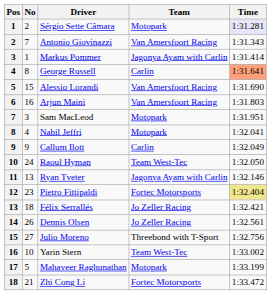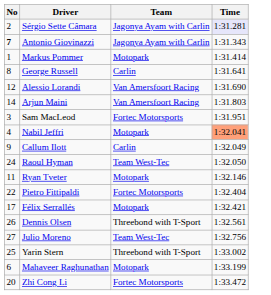- column: Pos | 1 | 2 | 3 | 4 | 5 | 6 | 7 | 8 | 9 | 10 | 11 | 12 | 13 | 14 | 15 | 16 | 17 | 18
Sérgio Sette Câmara | Team: Motopark -> Jagonya Ayam with Carlin
Antonio Giovinazzi | No: normal -> bold
Antonio Giovinazzi | Team: Van Amersfoort Racing -> Jagonya Ayam with Carlin
Markus Pommer | Team: Jagonya Ayam with Carlin -> Motopark
George Russell | Time: lightsalmon background -> no background
Alessio Lorandi | No: 15 -> 12
Arjun Maini | No: 16 -> 14
Sam MacLeod | Team: Motopark -> Fortec Motorsports
Nabil Jeffri | Time: no background -> lightsalmon background
Ryan Tveter | No: 13 -> 11
Ryan Tveter | Team: Jagonya Ayam with Carlin -> Motopark
Pietro Fittipaldi | No: 23 -> 22
Pietro Fittipaldi | Time: khaki background -> no background
Félix Serrallés | No: 18 -> 17
Félix Serrallés | Team: Jo Zeller Racing -> Motopark
Dennis Olsen | Team: Jo Zeller Racing -> Threebond with T-Sport
Julio Moreno | Team: Threebond with T-Sport -> Team West-Tec
Yarin Stern | No: 10 -> 25
Yarin Stern | Team: Team West-Tec -> Threebond with T-Sport
Mahaveer Raghunathan | No: 5 -> 6
Zhi Cong Li | No: 21 -> 20
